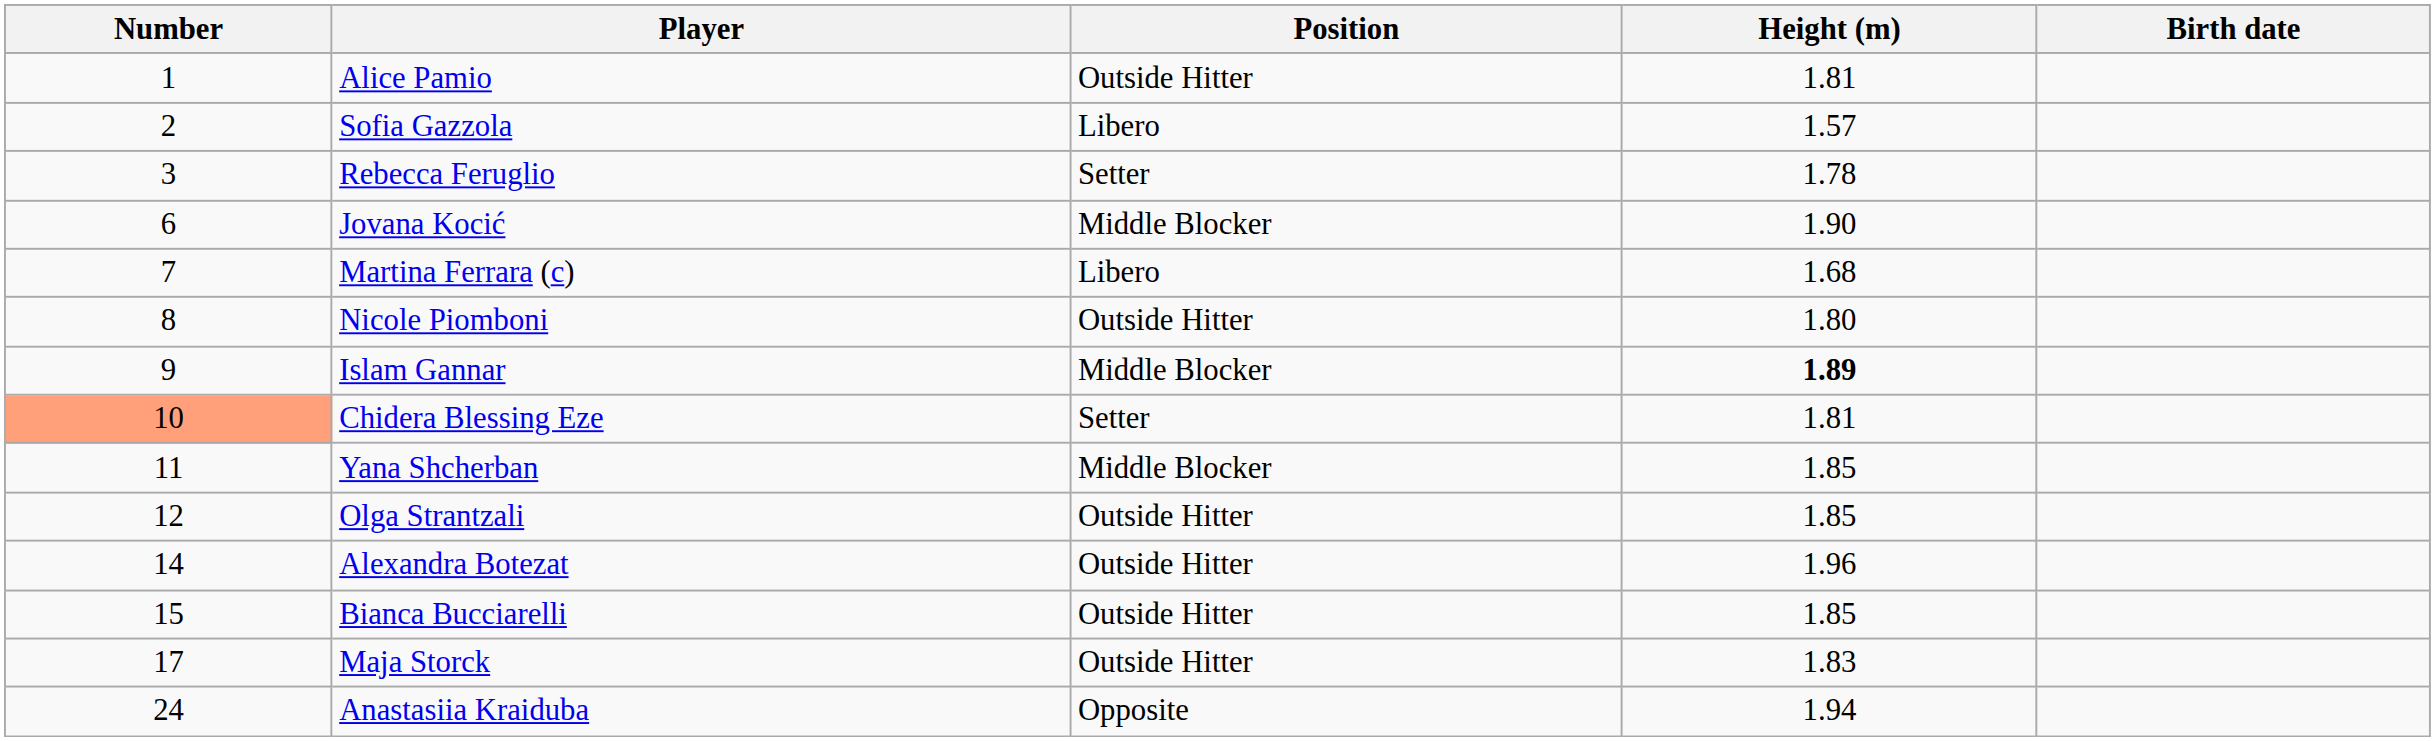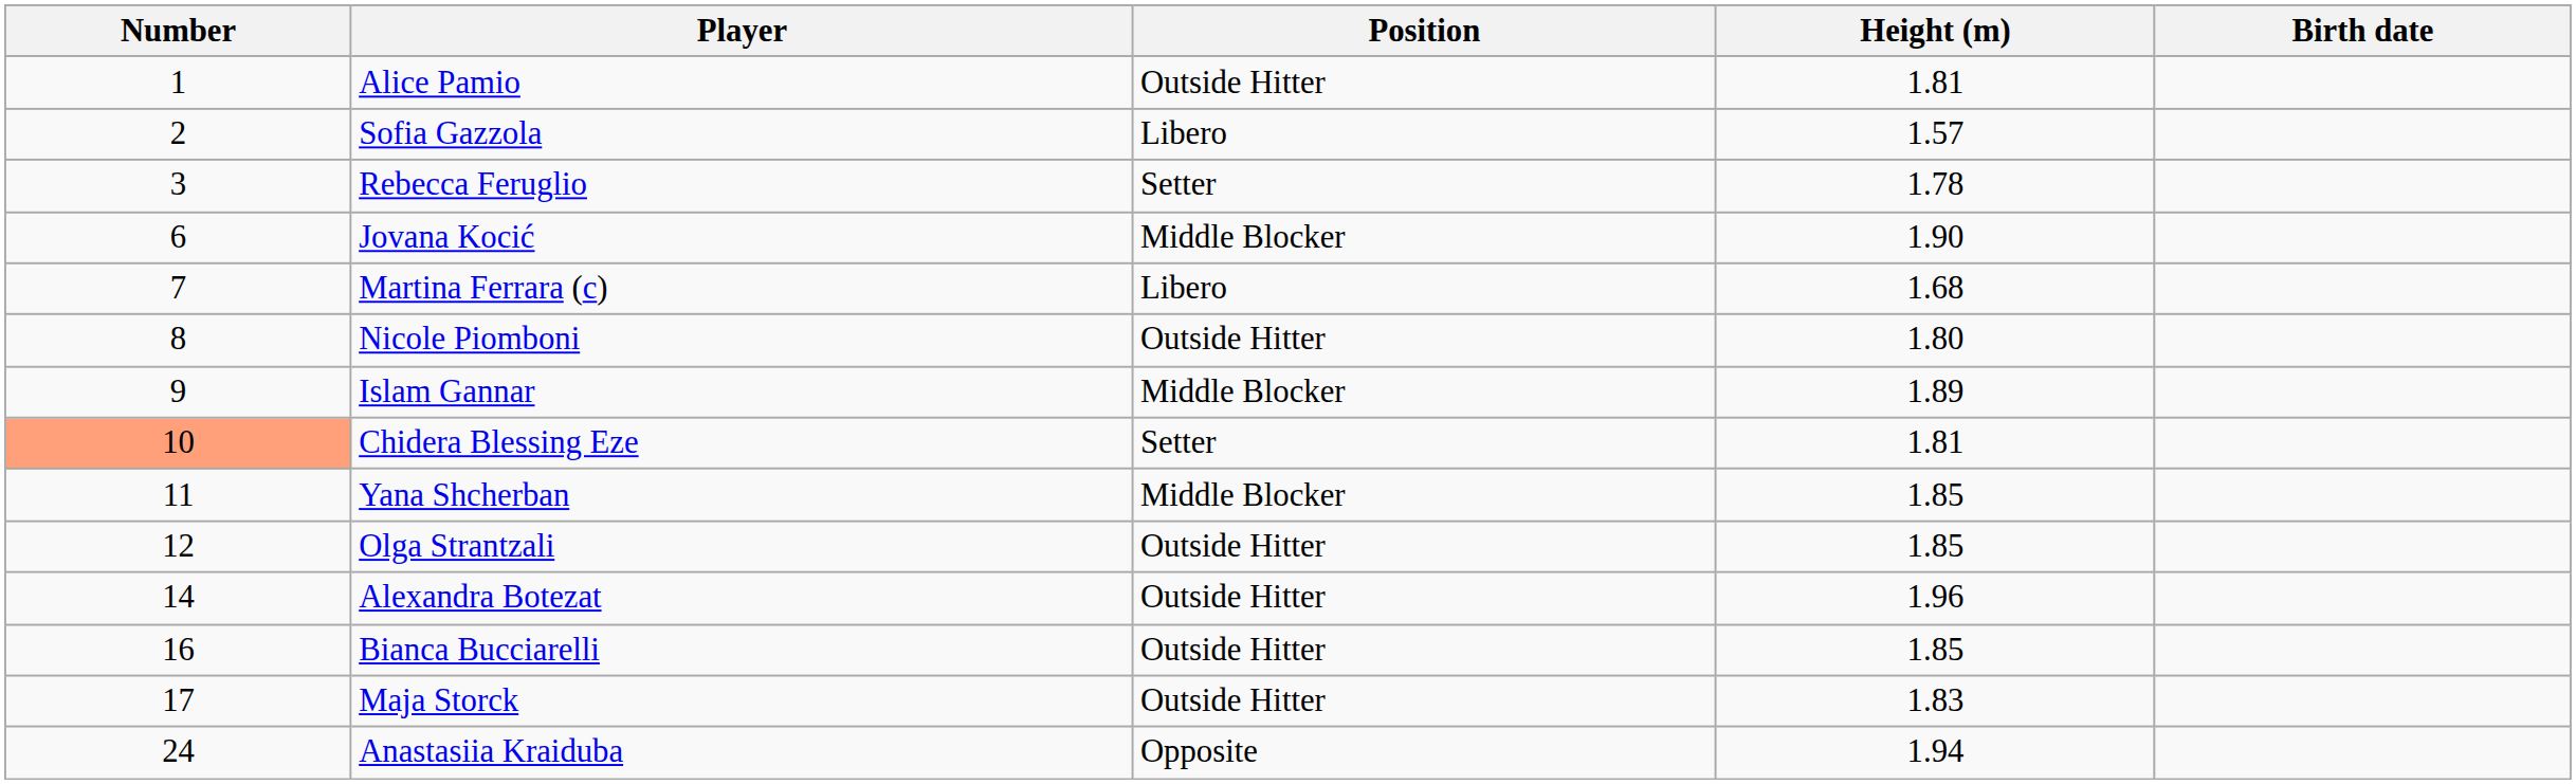Islam Gannar | Height (m): bold -> normal
Bianca Bucciarelli | Number: 15 -> 16
